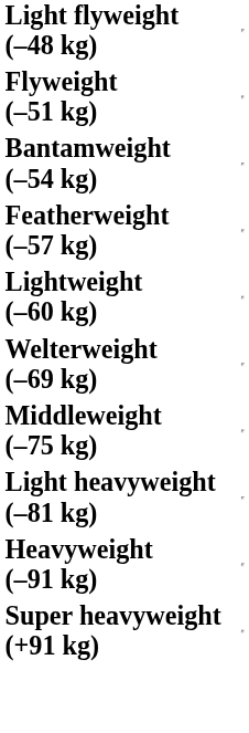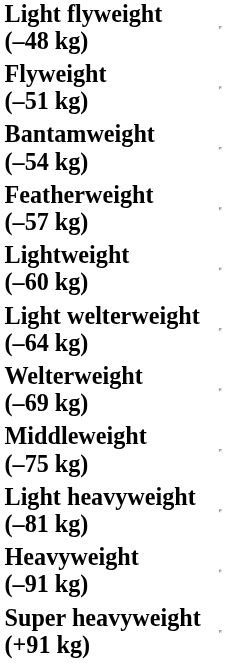+ row: Light welterweight (–64 kg)
